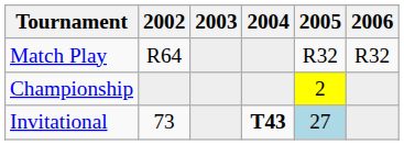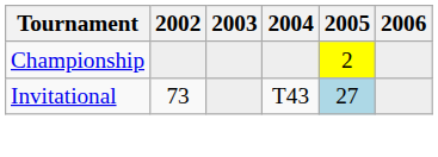- row: Match Play | R64 | R32 | R32
Invitational | 2004: bold -> normal
